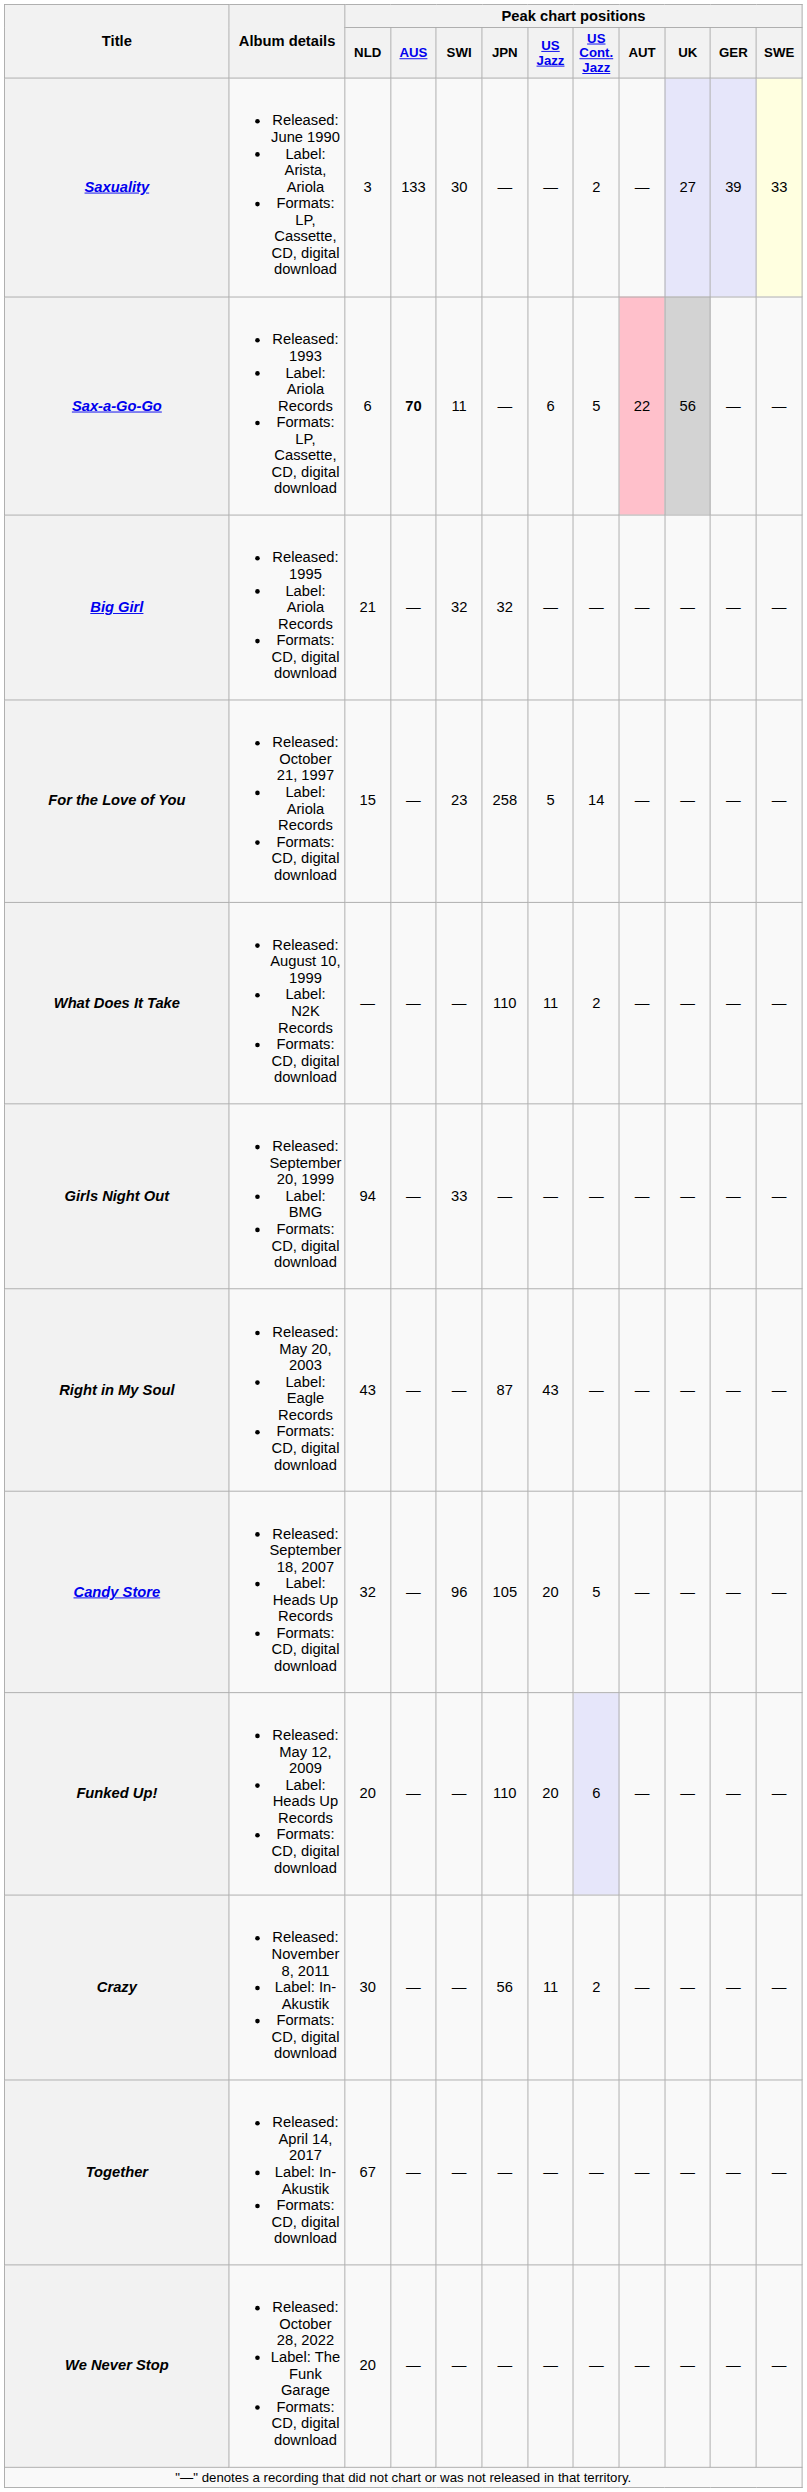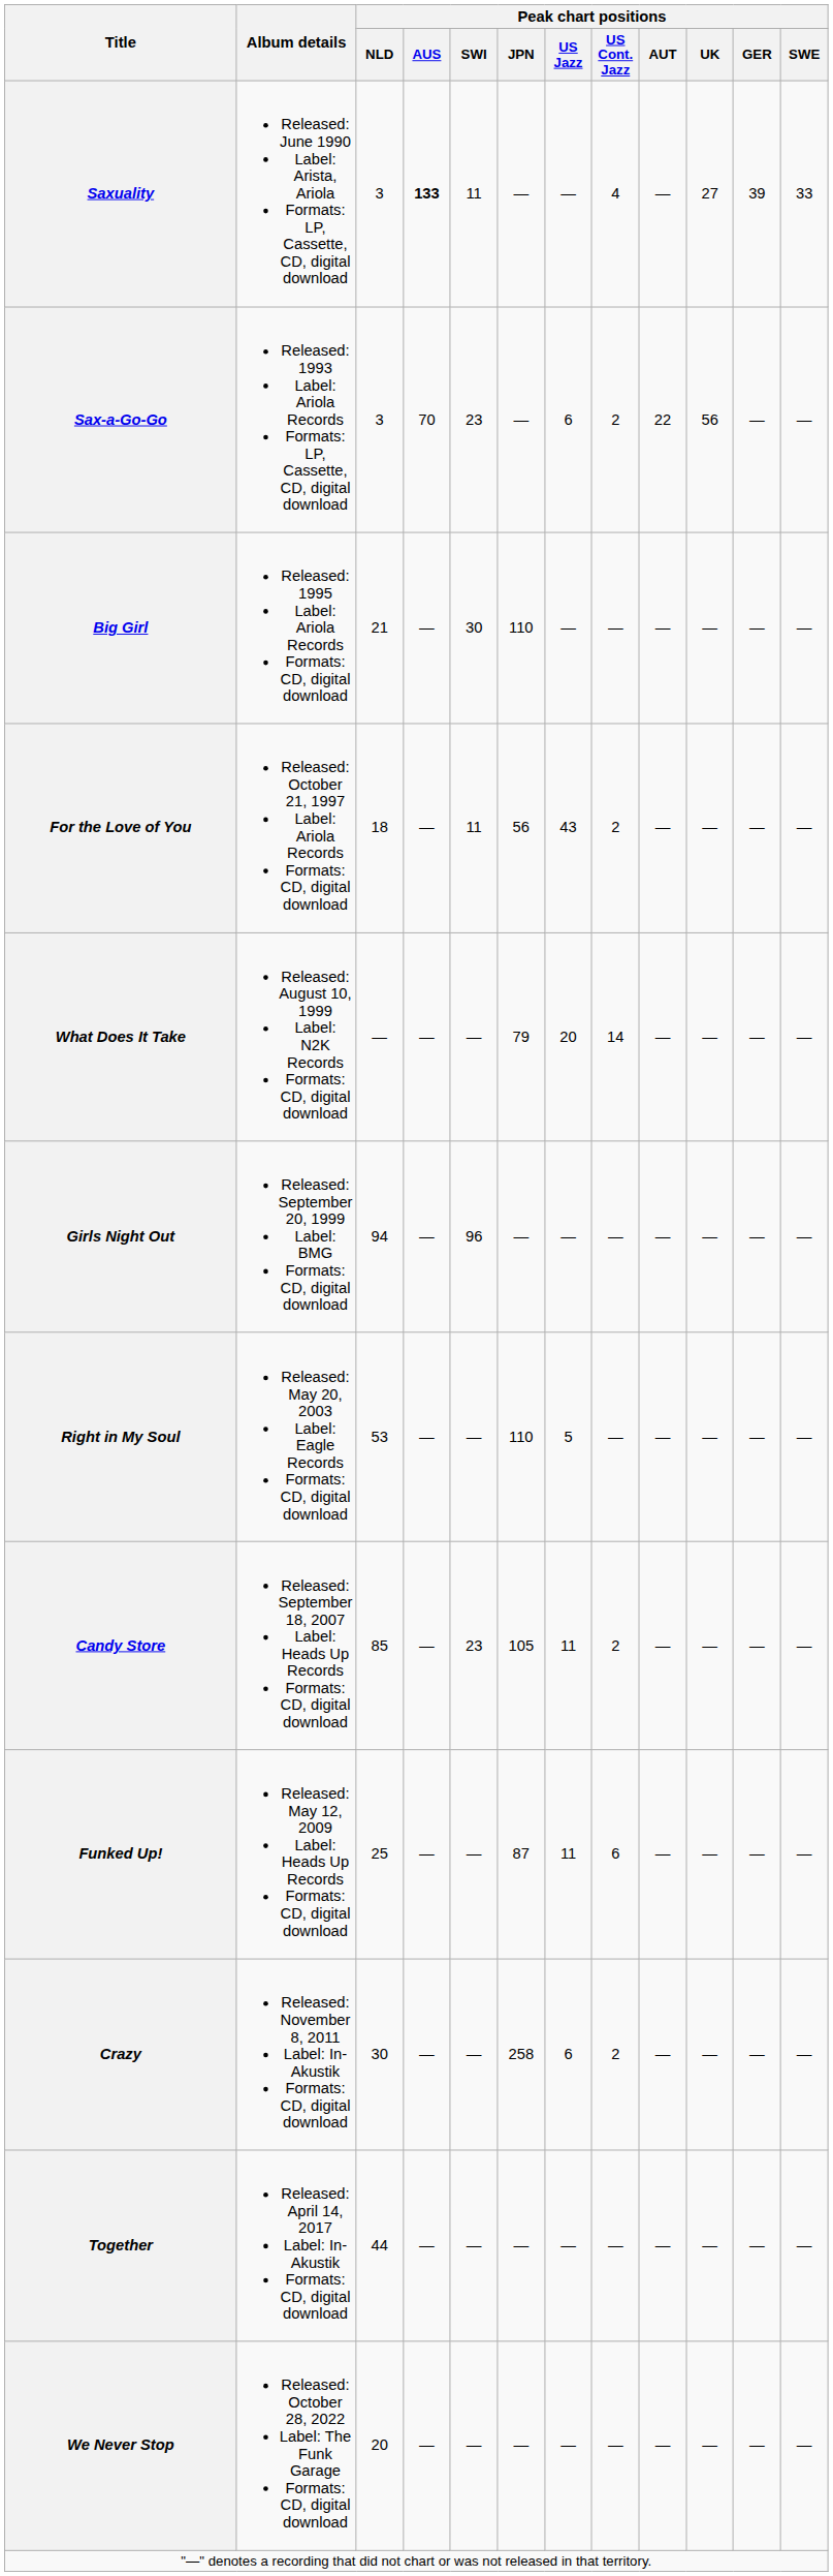Saxuality | Peak chart positions / AUS: normal -> bold
Saxuality | Peak chart positions / SWI: 30 -> 11
Saxuality | Peak chart positions / US Cont. Jazz: 2 -> 4
Saxuality | Peak chart positions / UK: lavender background -> no background
Saxuality | Peak chart positions / GER: lavender background -> no background
Saxuality | Peak chart positions / SWE: lightyellow background -> no background
Sax-a-Go-Go | Peak chart positions / NLD: 6 -> 3
Sax-a-Go-Go | Peak chart positions / AUS: bold -> normal
Sax-a-Go-Go | Peak chart positions / SWI: 11 -> 23
Sax-a-Go-Go | Peak chart positions / US Cont. Jazz: 5 -> 2
Sax-a-Go-Go | Peak chart positions / AUT: pink background -> no background
Sax-a-Go-Go | Peak chart positions / UK: lightgrey background -> no background
Big Girl | Peak chart positions / SWI: 32 -> 30
Big Girl | Peak chart positions / JPN: 32 -> 110
For the Love of You | Peak chart positions / NLD: 15 -> 18
For the Love of You | Peak chart positions / SWI: 23 -> 11
For the Love of You | Peak chart positions / JPN: 258 -> 56
For the Love of You | Peak chart positions / US Jazz: 5 -> 43
For the Love of You | Peak chart positions / US Cont. Jazz: 14 -> 2
What Does It Take | Peak chart positions / JPN: 110 -> 79
What Does It Take | Peak chart positions / US Jazz: 11 -> 20
What Does It Take | Peak chart positions / US Cont. Jazz: 2 -> 14
Girls Night Out | Peak chart positions / SWI: 33 -> 96
Right in My Soul | Peak chart positions / NLD: 43 -> 53
Right in My Soul | Peak chart positions / JPN: 87 -> 110
Right in My Soul | Peak chart positions / US Jazz: 43 -> 5
Candy Store | Peak chart positions / NLD: 32 -> 85
Candy Store | Peak chart positions / SWI: 96 -> 23
Candy Store | Peak chart positions / US Jazz: 20 -> 11
Candy Store | Peak chart positions / US Cont. Jazz: 5 -> 2
Funked Up! | Peak chart positions / NLD: 20 -> 25
Funked Up! | Peak chart positions / JPN: 110 -> 87
Funked Up! | Peak chart positions / US Jazz: 20 -> 11
Funked Up! | Peak chart positions / US Cont. Jazz: lavender background -> no background
Crazy | Peak chart positions / JPN: 56 -> 258
Crazy | Peak chart positions / US Jazz: 11 -> 6
Together | Peak chart positions / NLD: 67 -> 44
